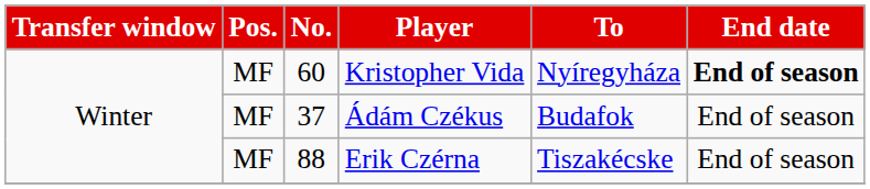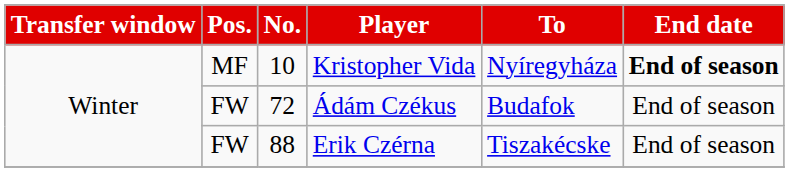Kristopher Vida | No.: 60 -> 10
Ádám Czékus | Pos.: MF -> FW
Ádám Czékus | No.: 37 -> 72
Erik Czérna | Pos.: MF -> FW
